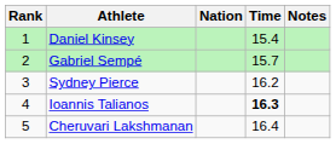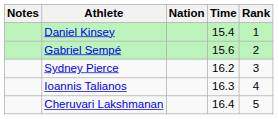columns swapped: Rank <-> Notes
Gabriel Sempé | Time: 15.7 -> 15.6
Ioannis Talianos | Time: bold -> normal
